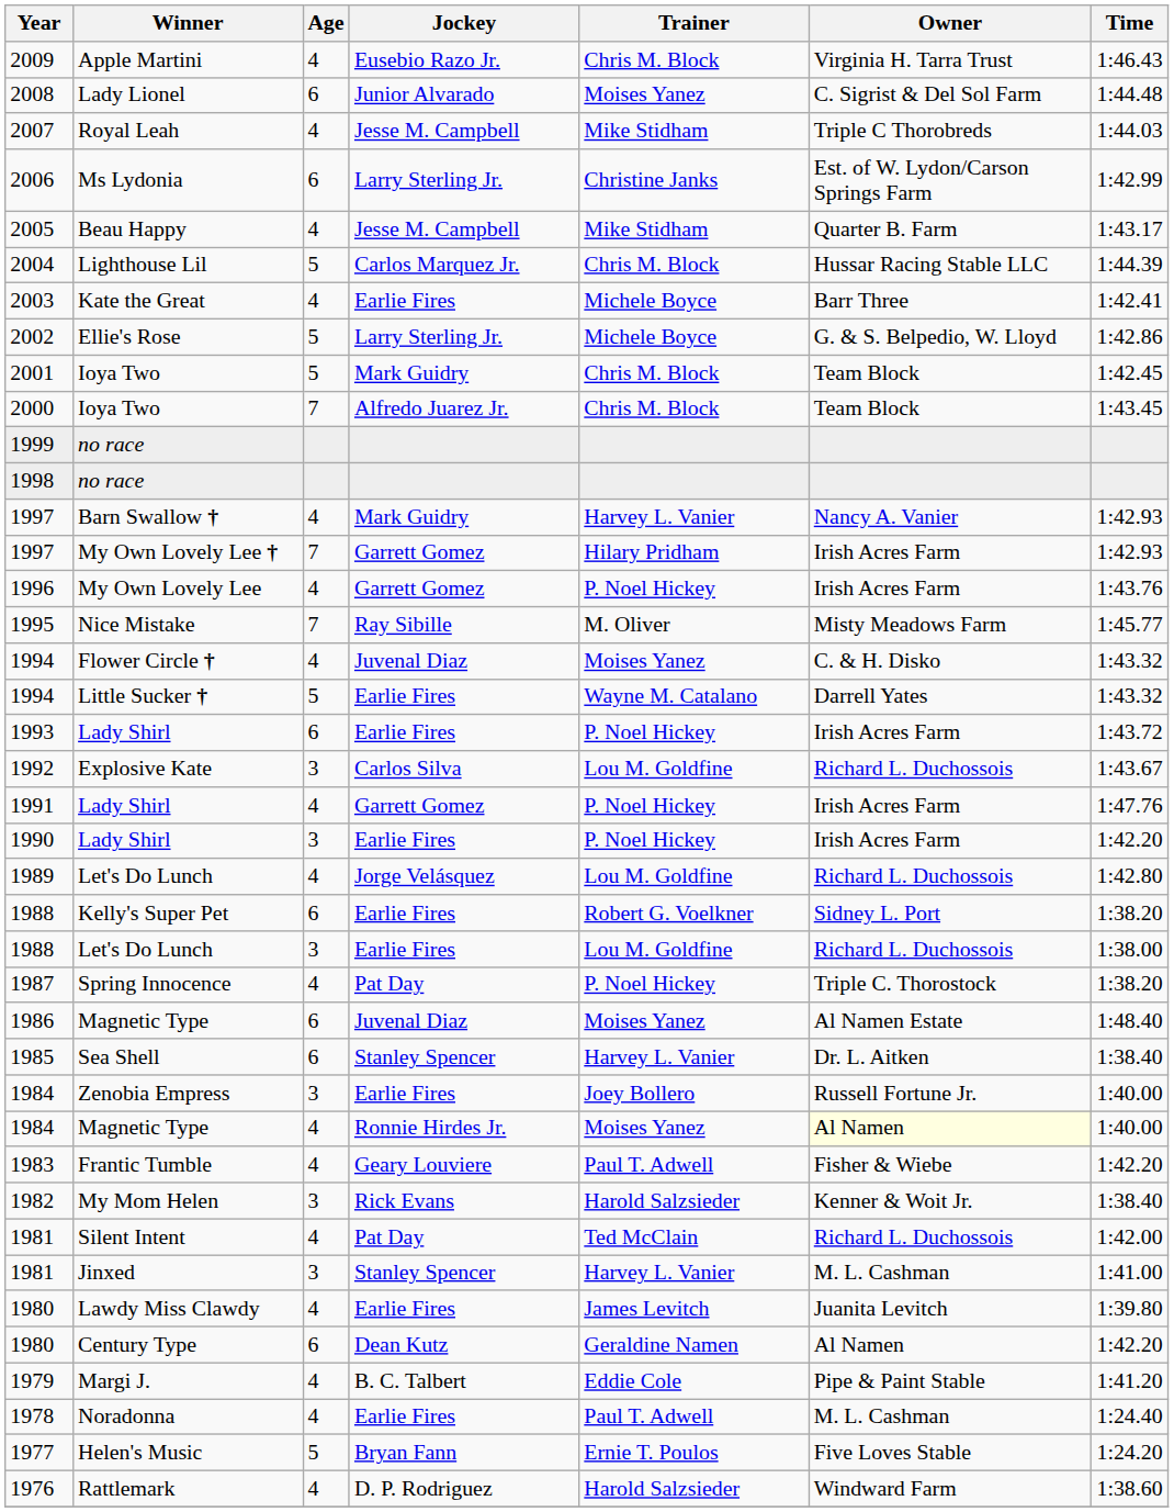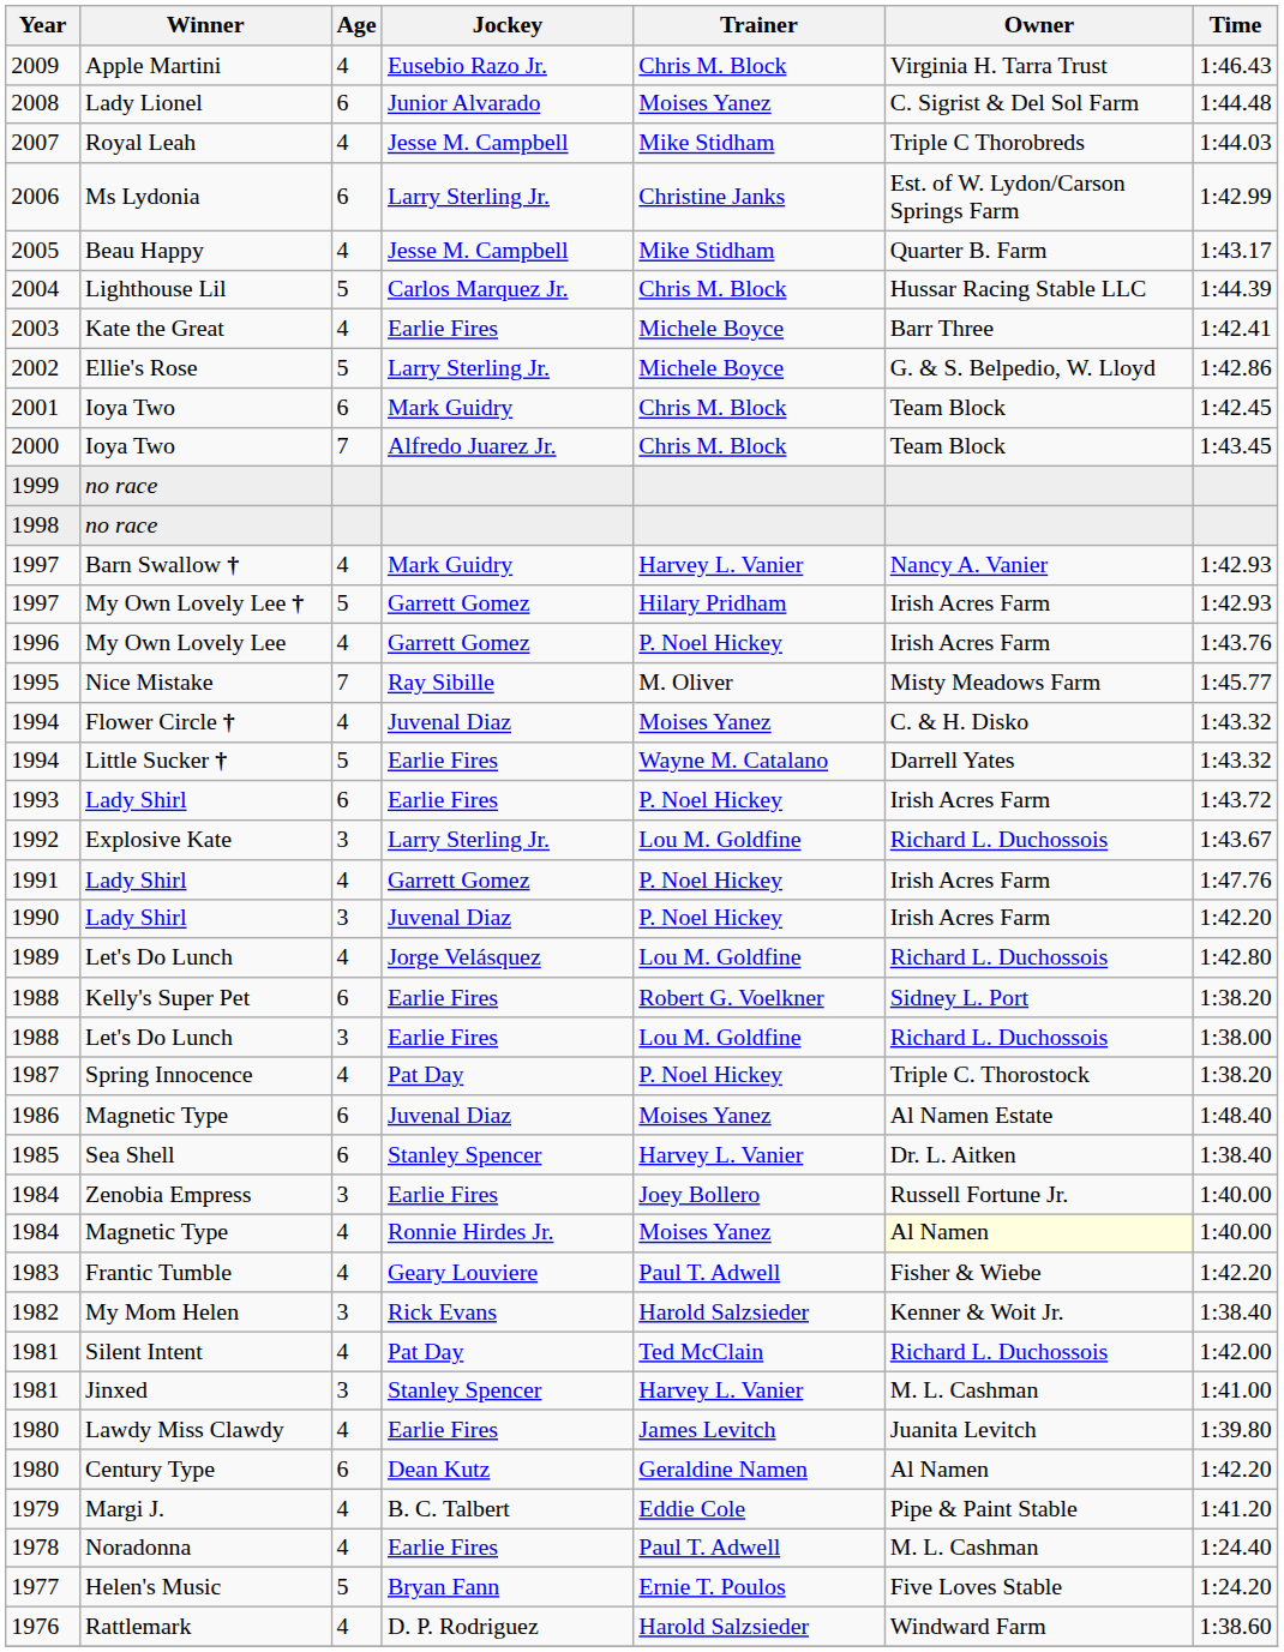2001 | Age: 5 -> 6
1997 / My Own Lovely Lee † | Age: 7 -> 5
1992 | Jockey: Carlos Silva -> Larry Sterling Jr.
1990 | Jockey: Earlie Fires -> Juvenal Diaz
